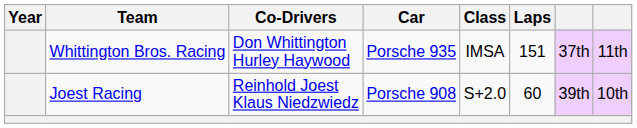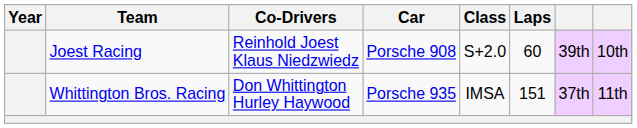rows swapped: Whittington Bros. Racing <-> Joest Racing
